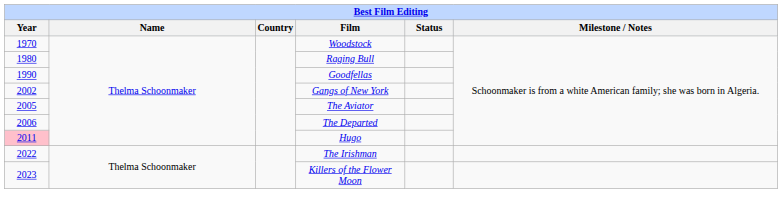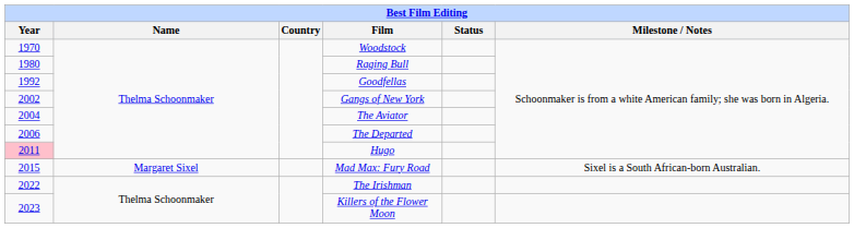Goodfellas | Year: 1990 -> 1992
The Aviator | Year: 2005 -> 2004
+ row: 2015 | Margaret Sixel | Mad Max: Fury Road | Sixel is a South African-born Australian.
